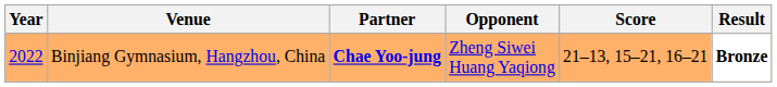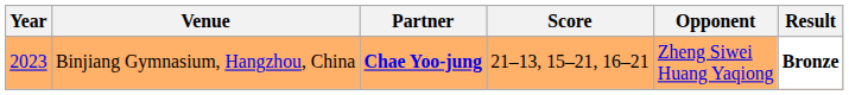columns swapped: Opponent <-> Score
Binjiang Gymnasium, Hangzhou, China | Year: 2022 -> 2023
